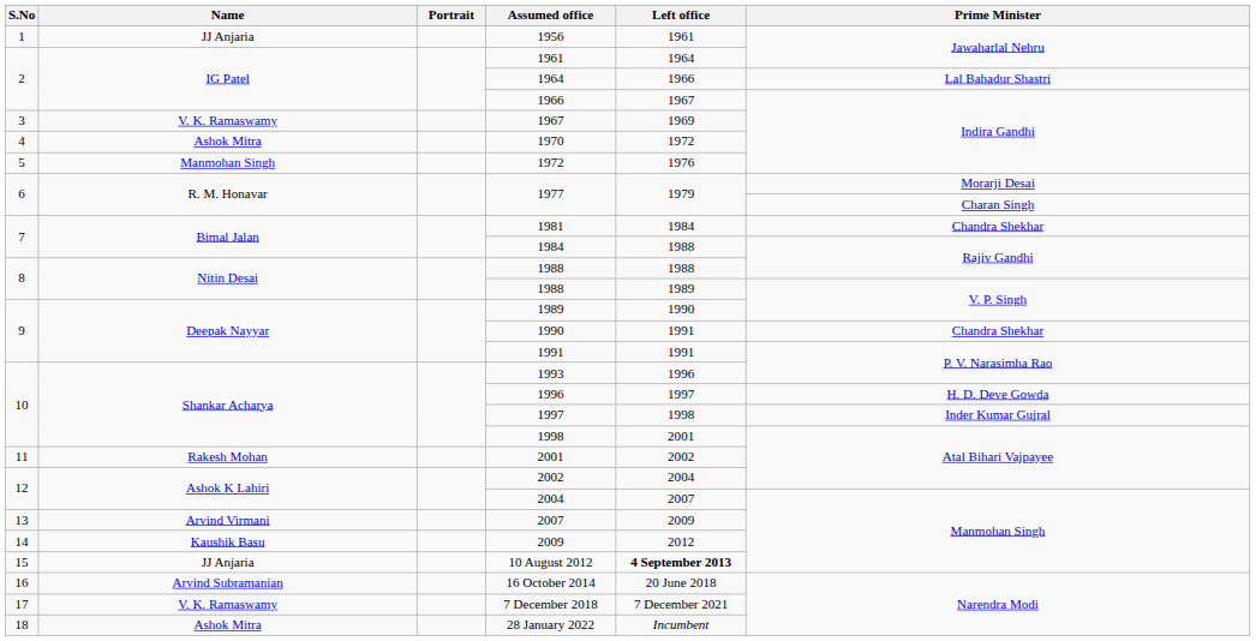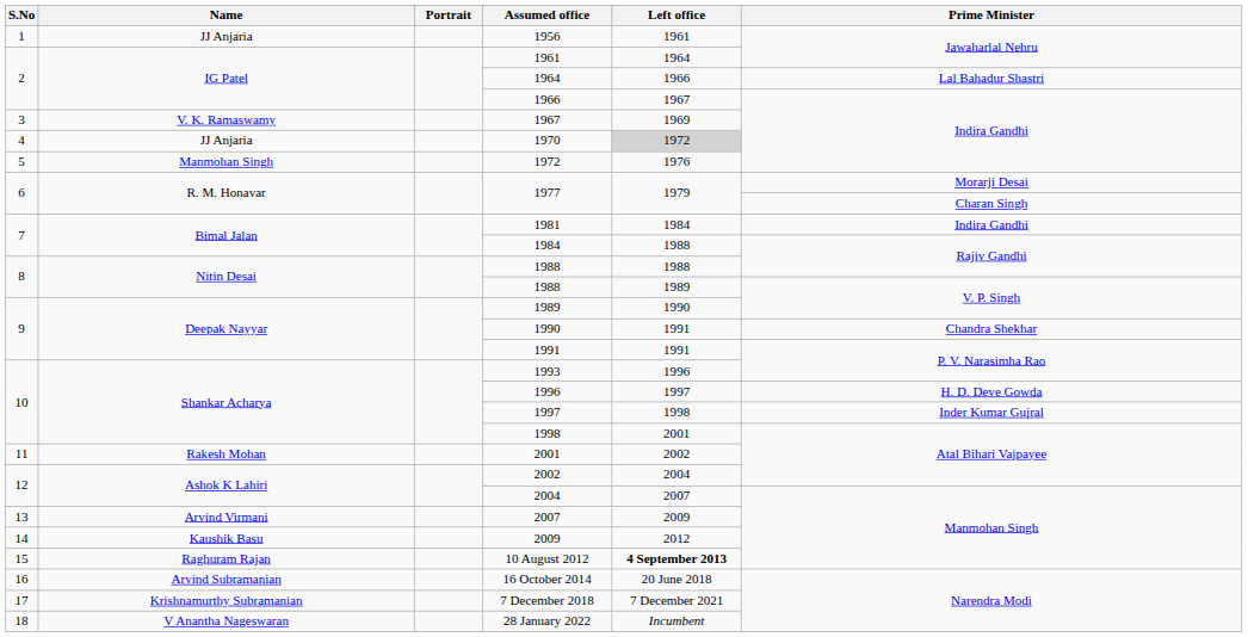1970 | Name: Ashok Mitra -> JJ Anjaria
1970 | Left office: no background -> lightgrey background
1981 | Prime Minister: Chandra Shekhar -> Indira Gandhi
10 August 2012 | Name: JJ Anjaria -> Raghuram Rajan
7 December 2018 | Name: V. K. Ramaswamy -> Krishnamurthy Subramanian
28 January 2022 | Name: Ashok Mitra -> V Anantha Nageswaran
